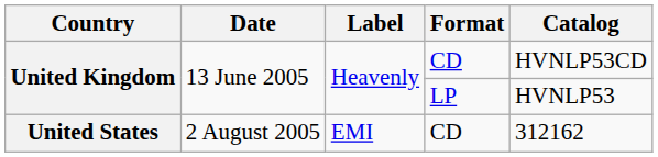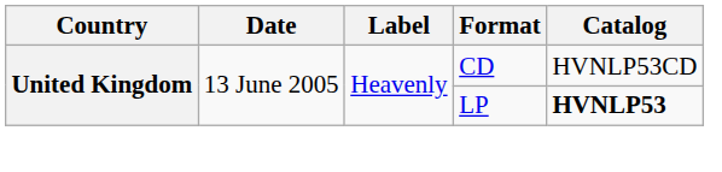United Kingdom / LP | Catalog: normal -> bold
- row: United States | 2 August 2005 | EMI | CD | 312162
